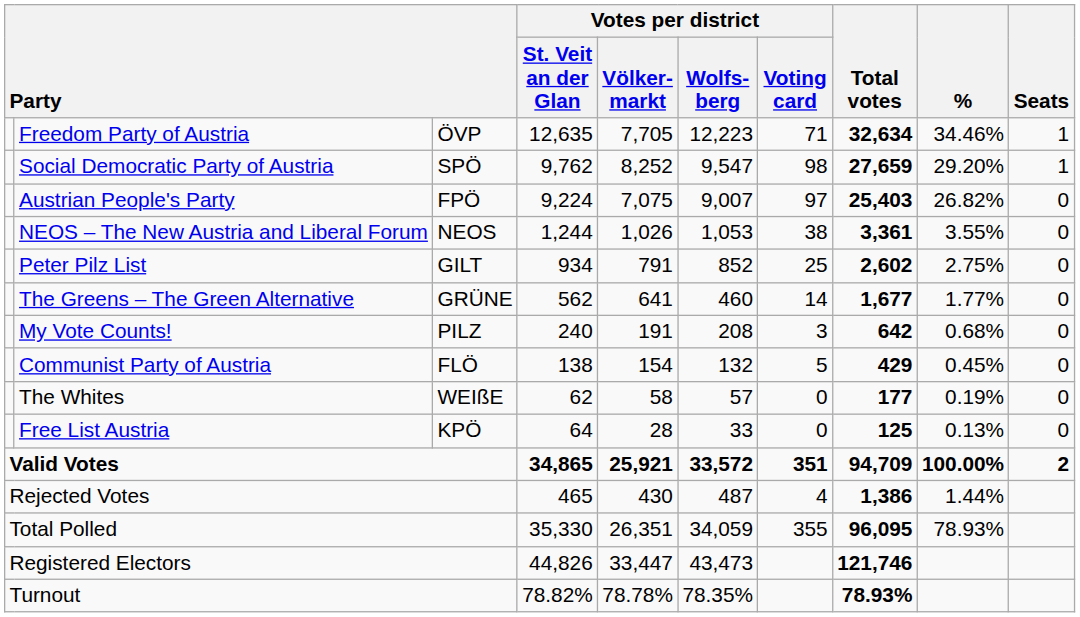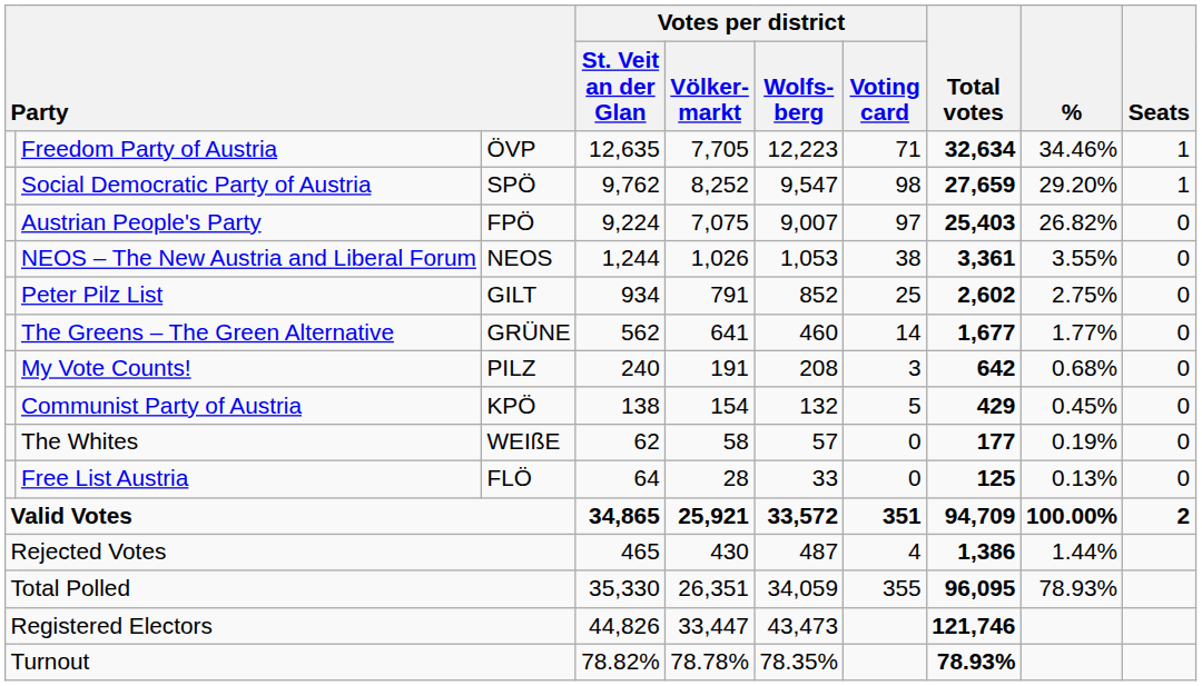Communist Party of Austria | column 3: FLÖ -> KPÖ
Free List Austria | column 3: KPÖ -> FLÖ
